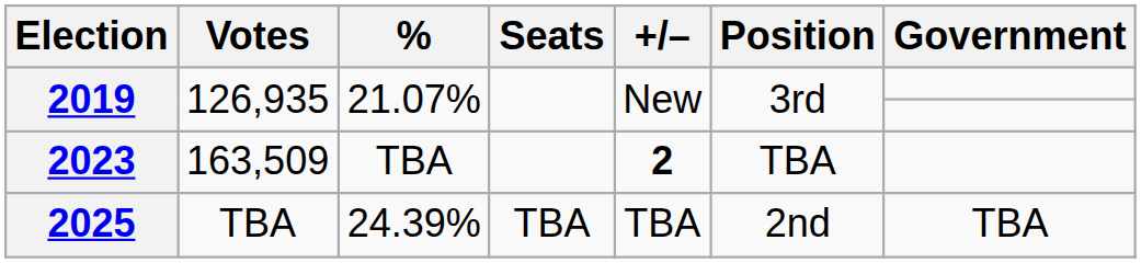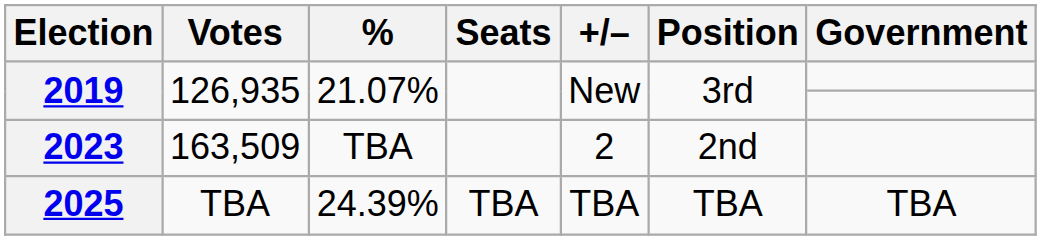2023 | +/–: bold -> normal
2023 | Position: TBA -> 2nd
2025 | Position: 2nd -> TBA
